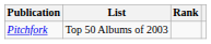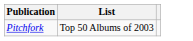- column: Rank
